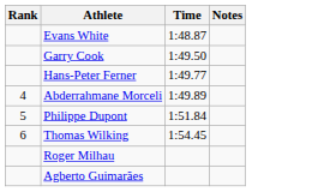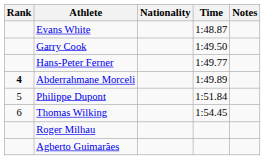+ column: Nationality
Abderrahmane Morceli | Rank: normal -> bold
